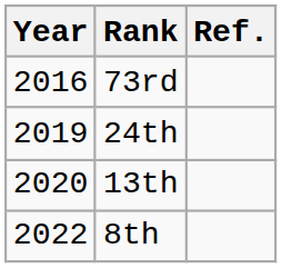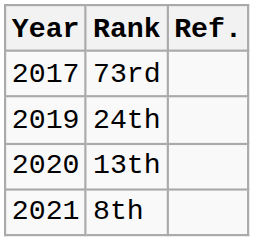73rd | Year: 2016 -> 2017
8th | Year: 2022 -> 2021
